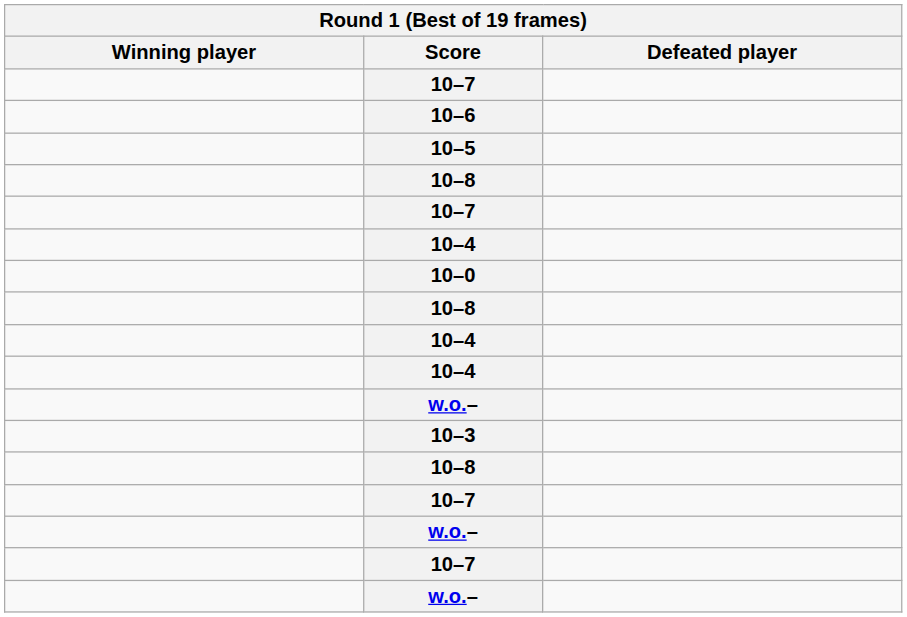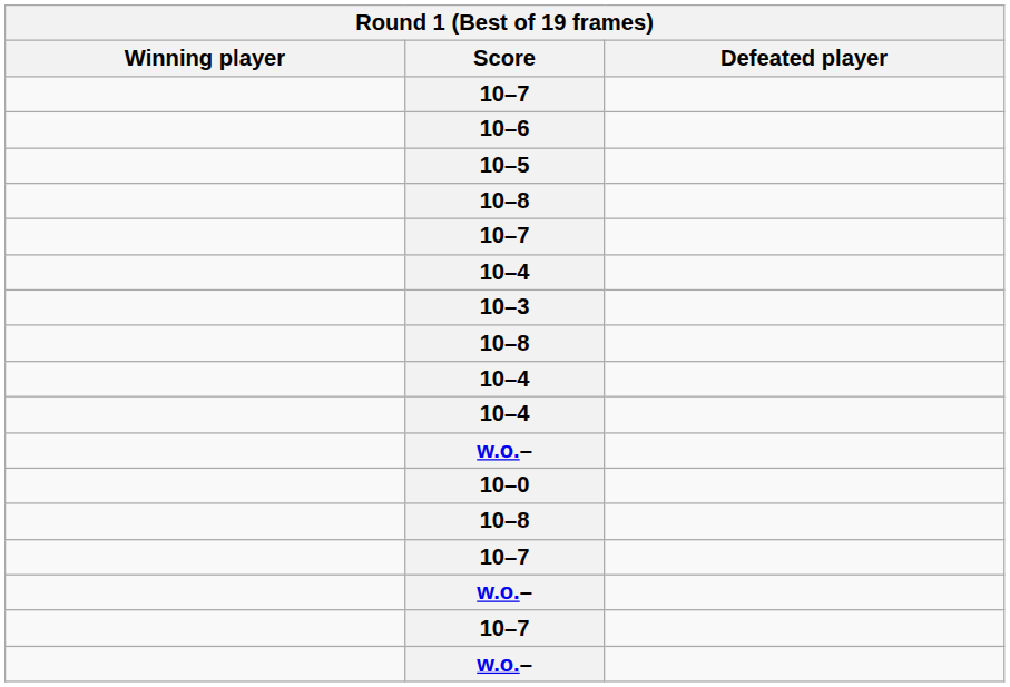rows swapped: 10–0 <-> 10–3
